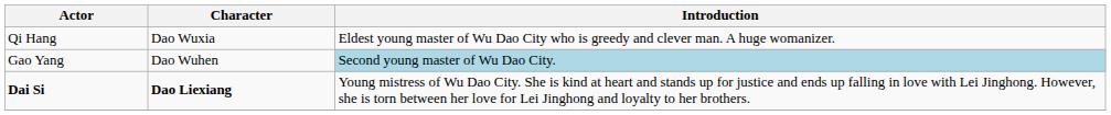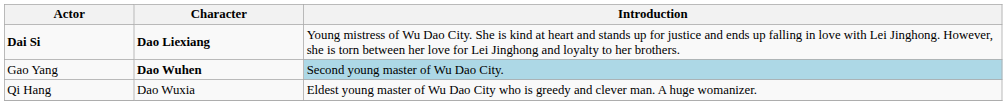rows swapped: Qi Hang <-> Dai Si
Gao Yang | Character: normal -> bold
